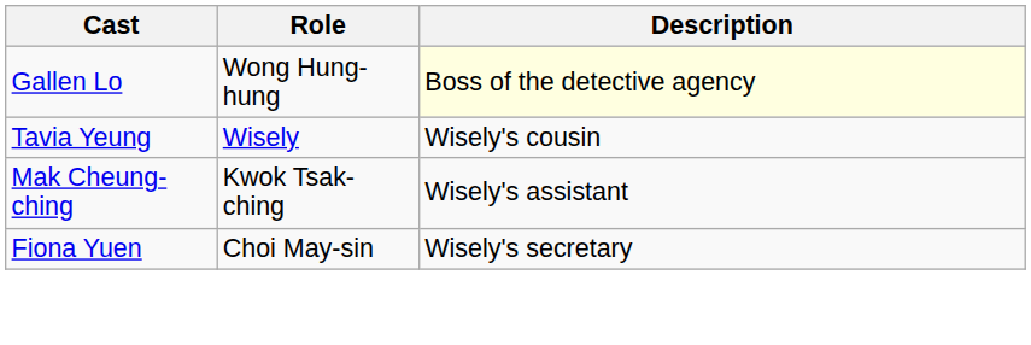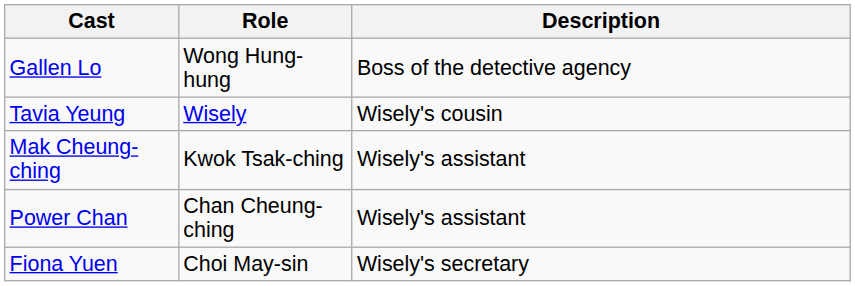Gallen Lo | Description: lightyellow background -> no background
+ row: Power Chan | Chan Cheung-ching | Wisely's assistant
